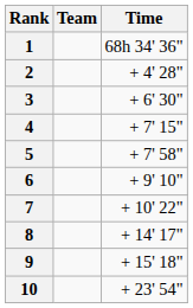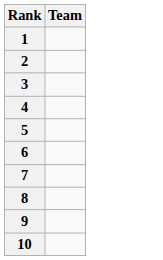- column: Time | 68h 34' 36" | + 4' 28" | + 6' 30" | + 7' 15" | + 7' 58" | + 9' 10" | + 10' 22" | + 14' 17" | + 15' 18" | + 23' 54"
